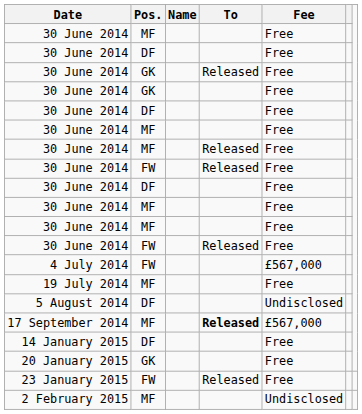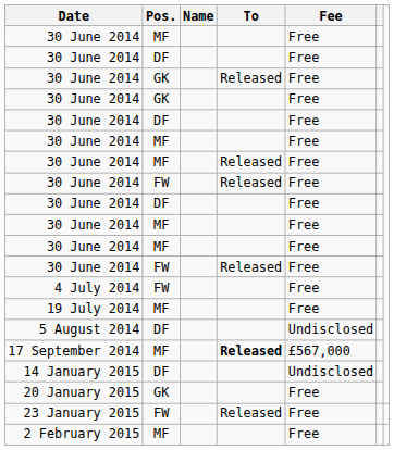4 July 2014 | Fee: £567,000 -> Free
14 January 2015 | Fee: Free -> Undisclosed
2 February 2015 | Fee: Undisclosed -> Free
